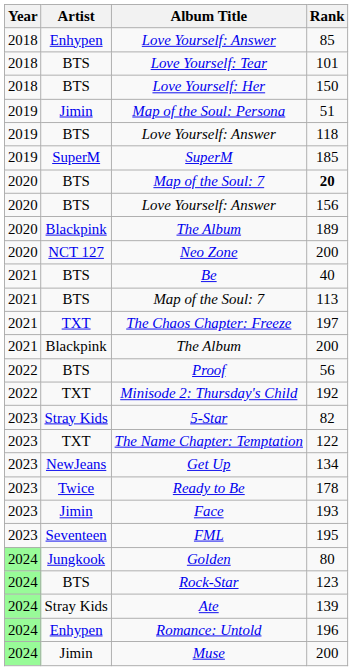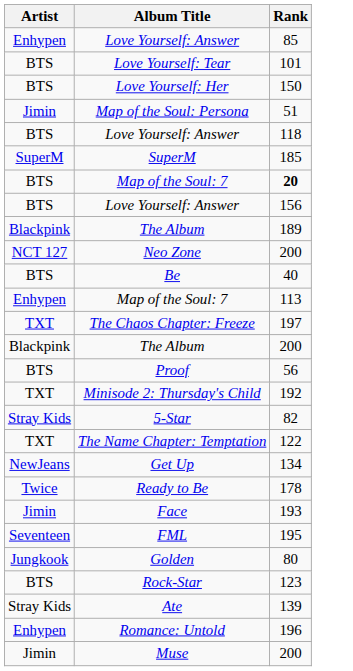- column: Year | 2018 | 2018 | 2018 | 2019 | 2019 | 2019 | 2020 | 2020 | 2020 | 2020 | 2021 | 2021 | 2021 | 2021 | 2022 | 2022 | 2023 | 2023 | 2023 | 2023 | 2023 | 2023 | 2024 | 2024 | 2024 | 2024 | 2024
113 | Artist: BTS -> Enhypen
